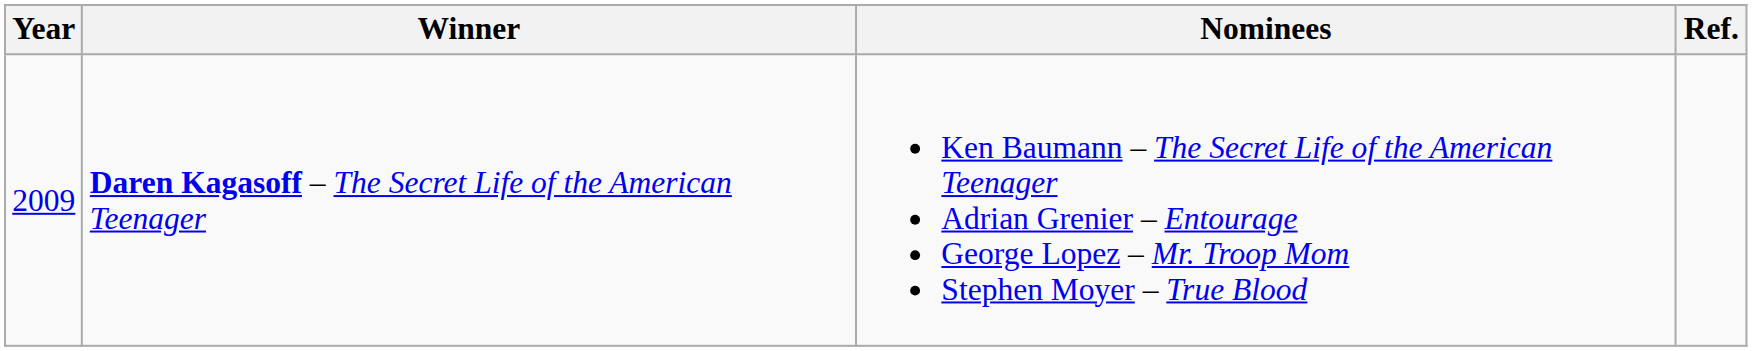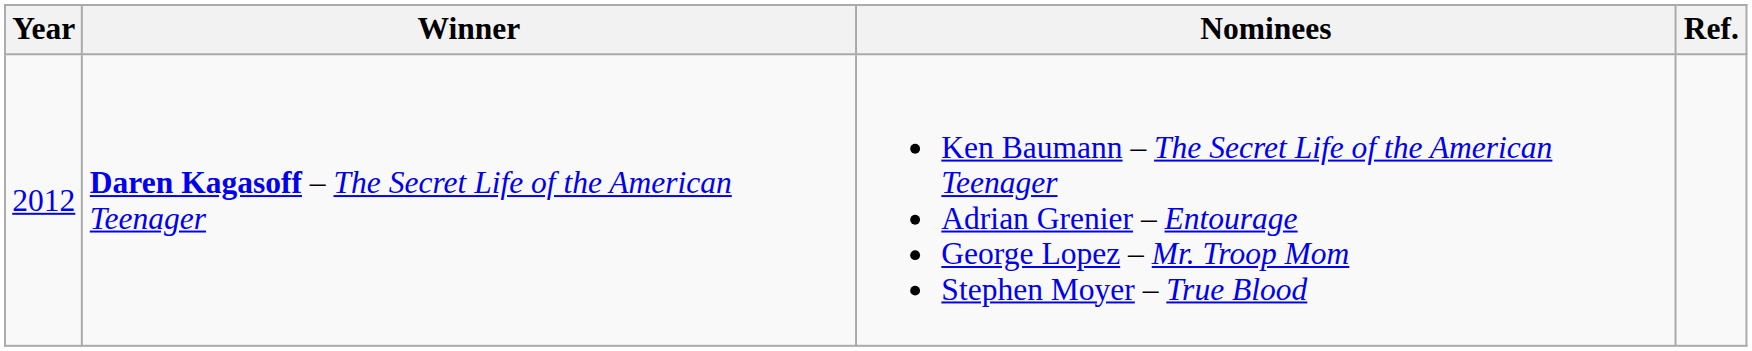Daren Kagasoff – The Secret Life of the American Teenager | Year: 2009 -> 2012
